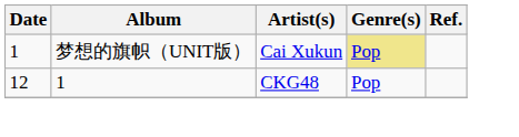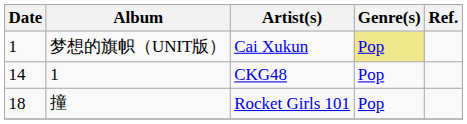CKG48 | Date: 12 -> 14
+ row: 18 | 撞 | Rocket Girls 101 | Pop
